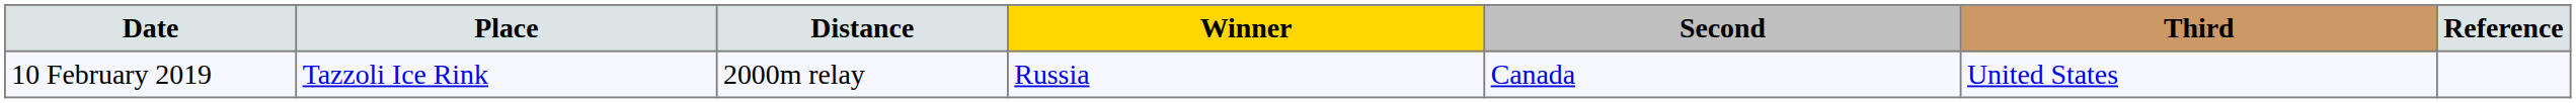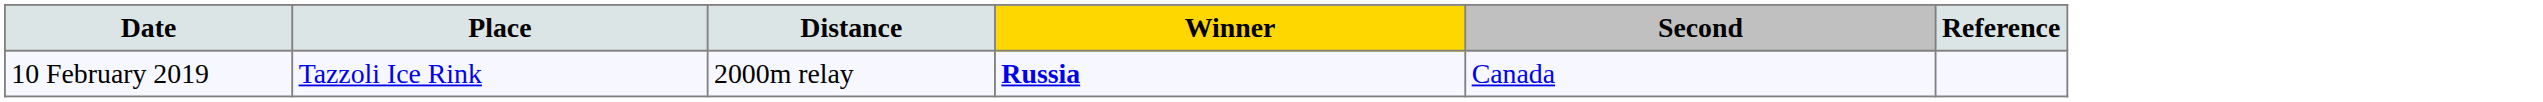- column: Third | United States
10 February 2019 | Winner: normal -> bold
